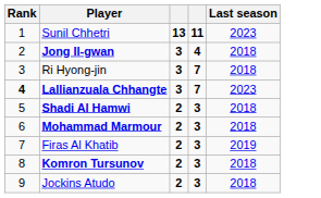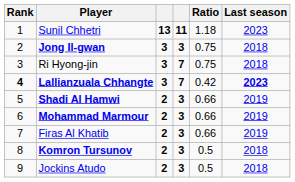+ column: Ratio | 1.18 | 0.75 | 0.75 | 0.42 | 0.66 | 0.66 | 0.66 | 0.5 | 0.5
Jong Il-gwan | column 4: 4 -> 3
Lallianzuala Chhangte | Last season: normal -> bold
Shadi Al Hamwi | Last season: 2018 -> 2019
Mohammad Marmour | Last season: 2018 -> 2019
